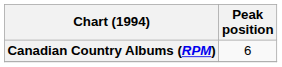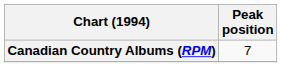Canadian Country Albums (RPM) | Peak position: 6 -> 7
